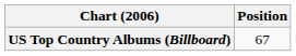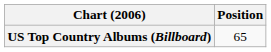US Top Country Albums (Billboard) | Position: 67 -> 65
